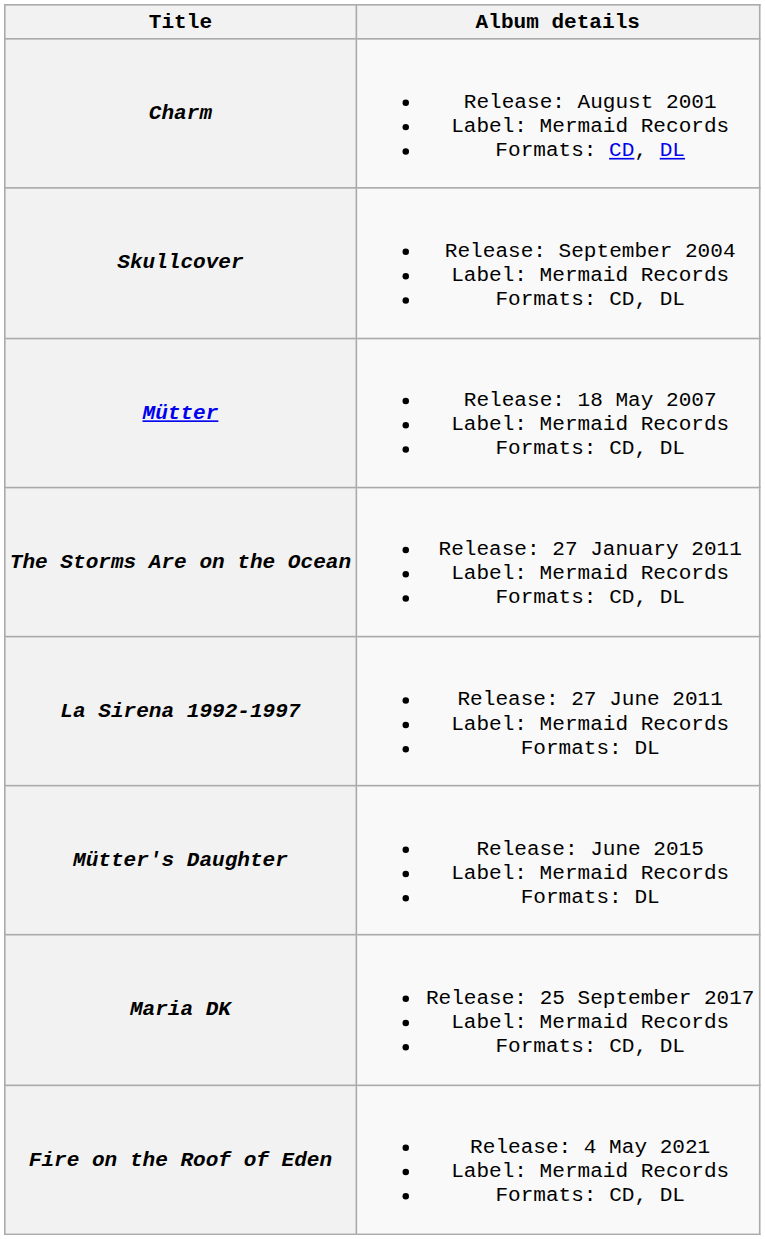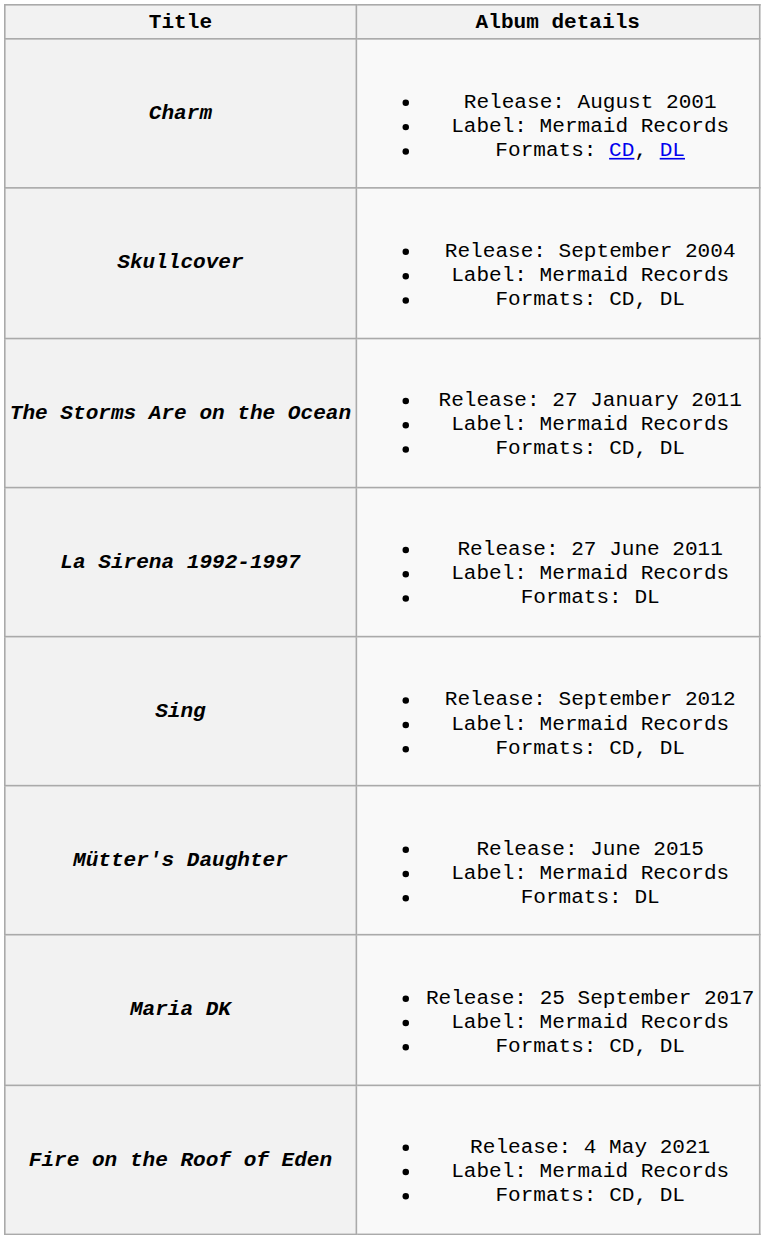- row: Mütter | Release: 18 May 2007 Label: Mermaid Records Formats: CD, DL
+ row: Sing | Release: September 2012 Label: Mermaid Records Formats: CD, DL
